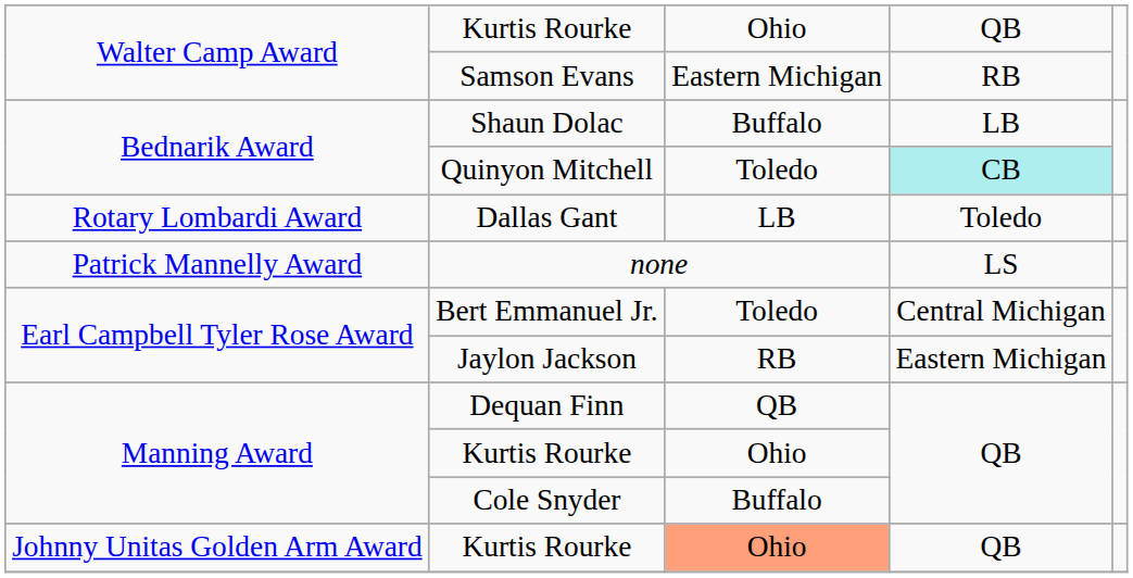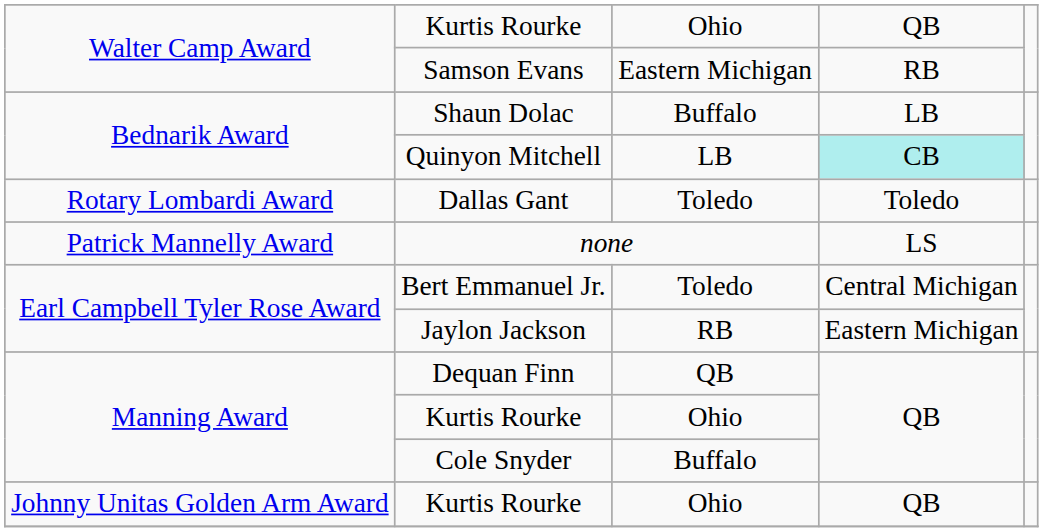Quinyon Mitchell | column 3: Toledo -> LB
Dallas Gant | column 3: LB -> Toledo
Johnny Unitas Golden Arm Award / Kurtis Rourke | column 3: lightsalmon background -> no background
